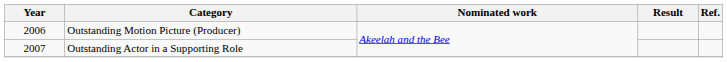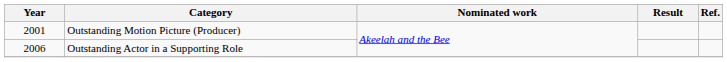Outstanding Motion Picture (Producer) | Year: 2006 -> 2001
Outstanding Actor in a Supporting Role | Year: 2007 -> 2006
